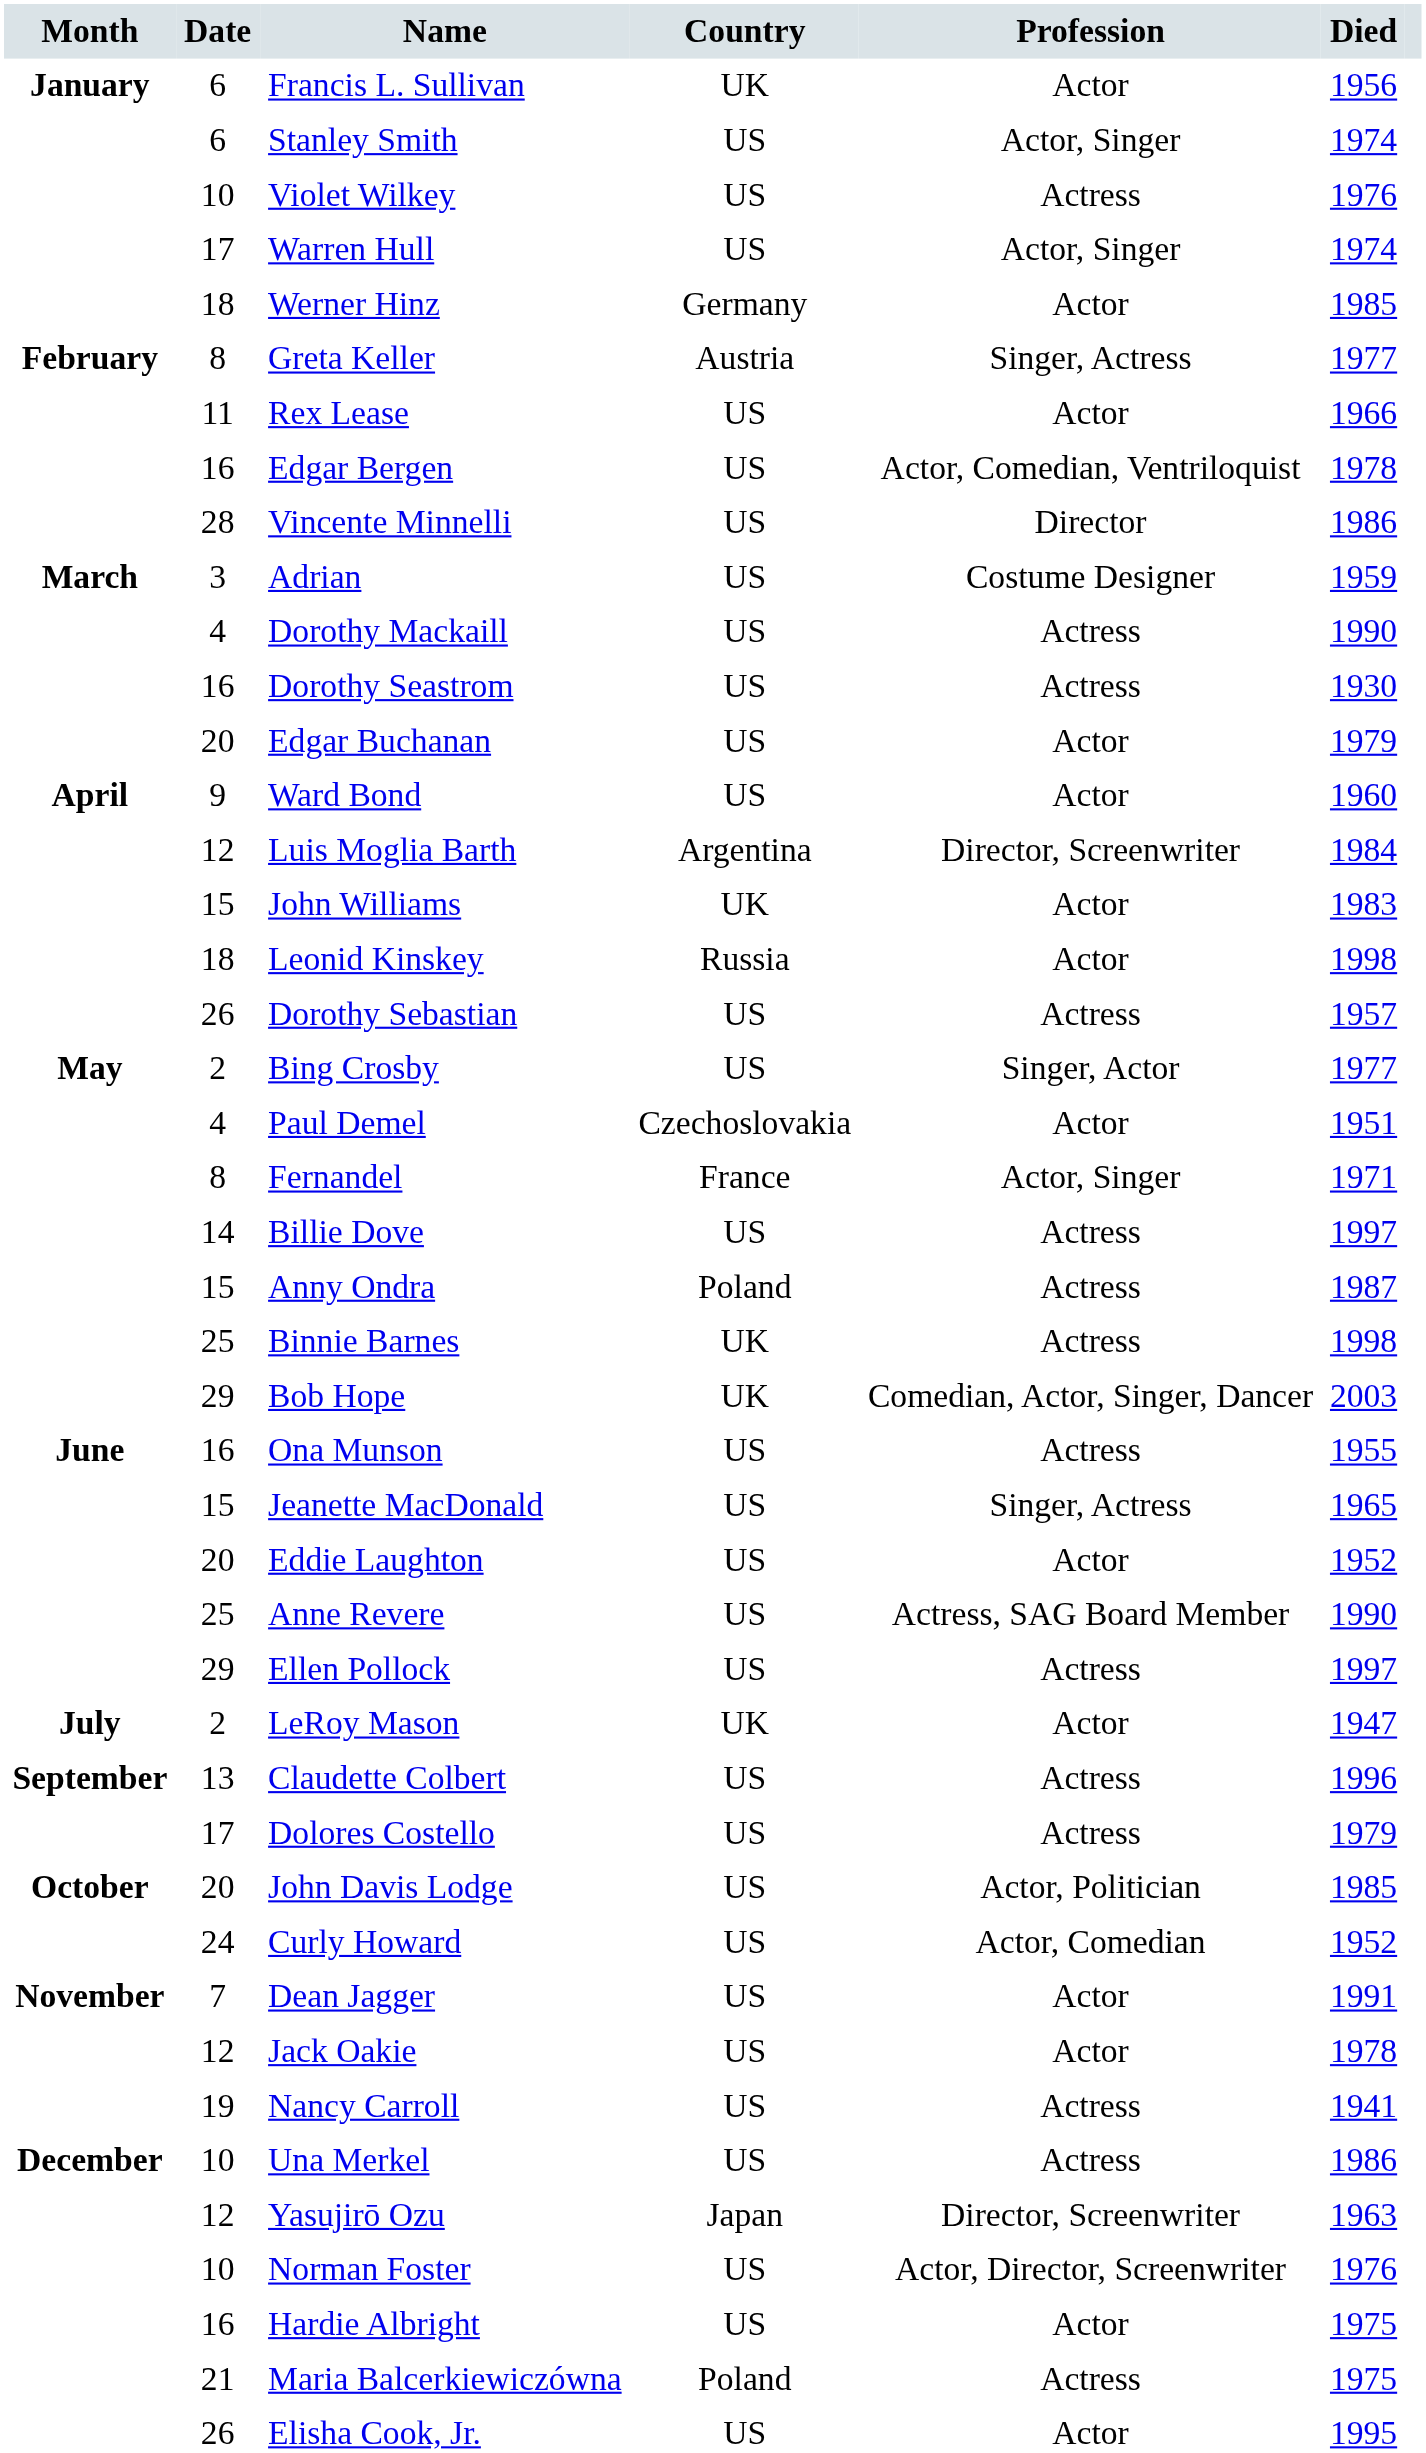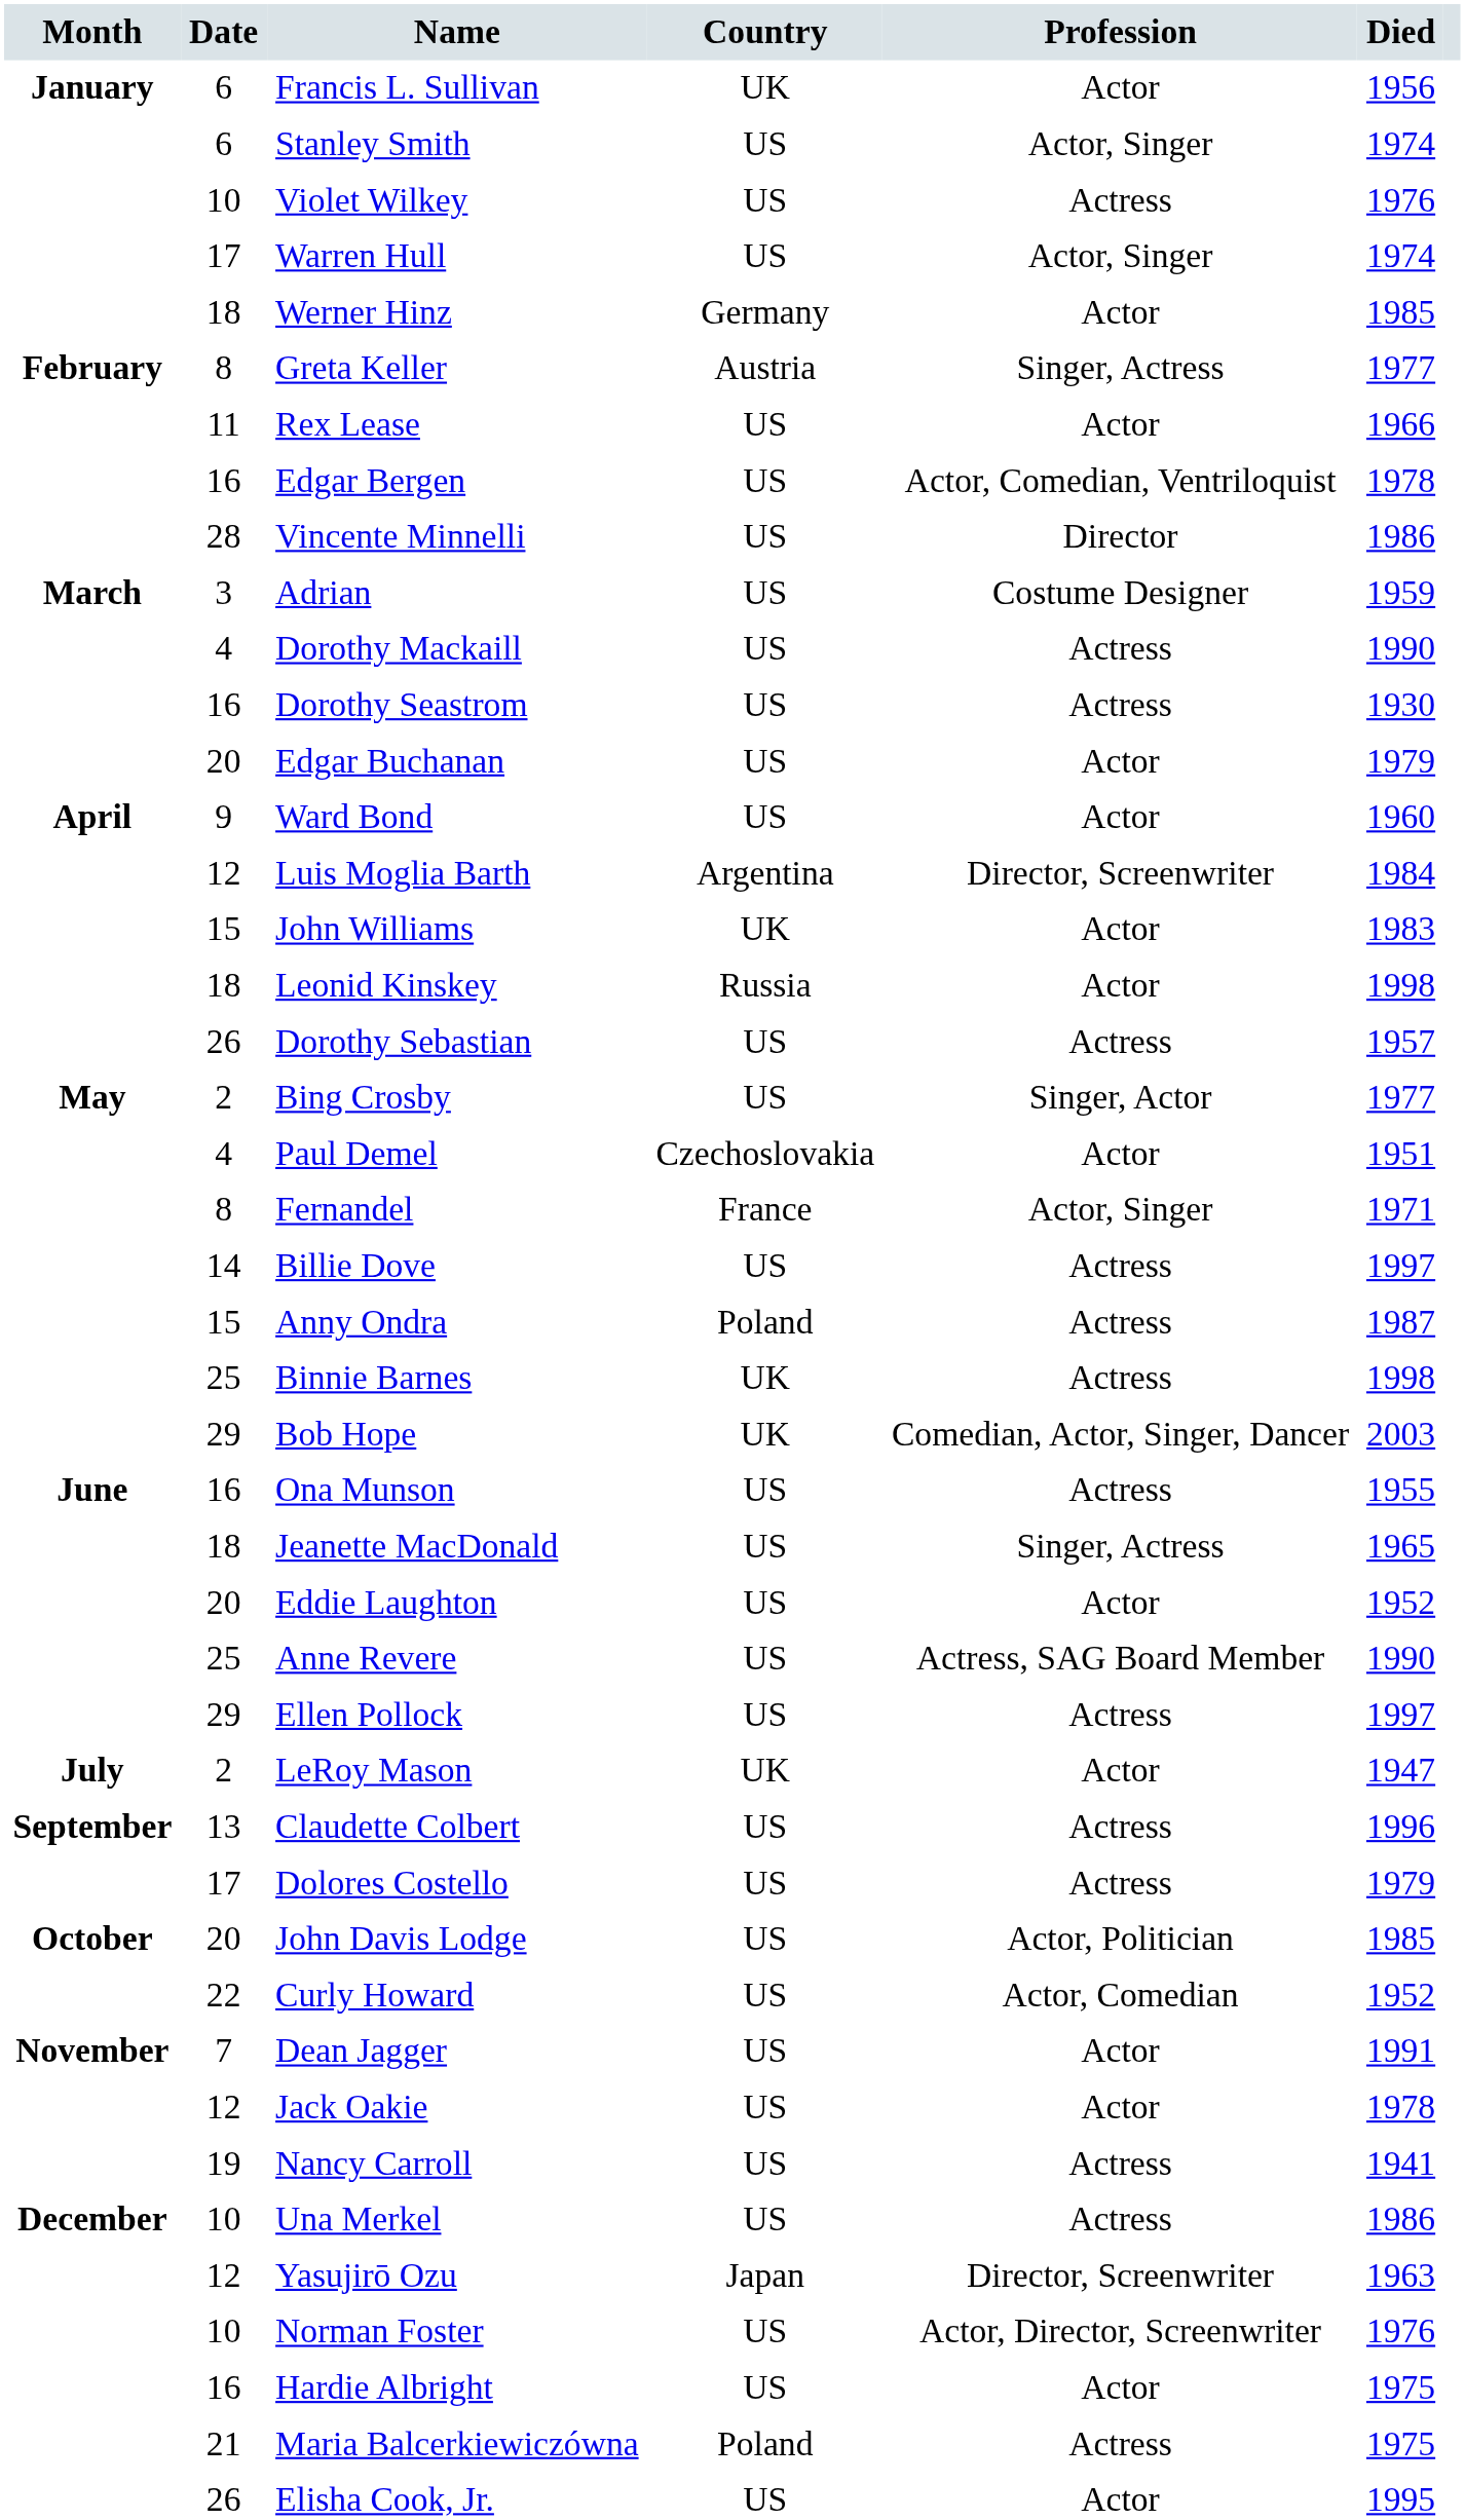Jeanette MacDonald | Date: 15 -> 18
Curly Howard | Date: 24 -> 22
